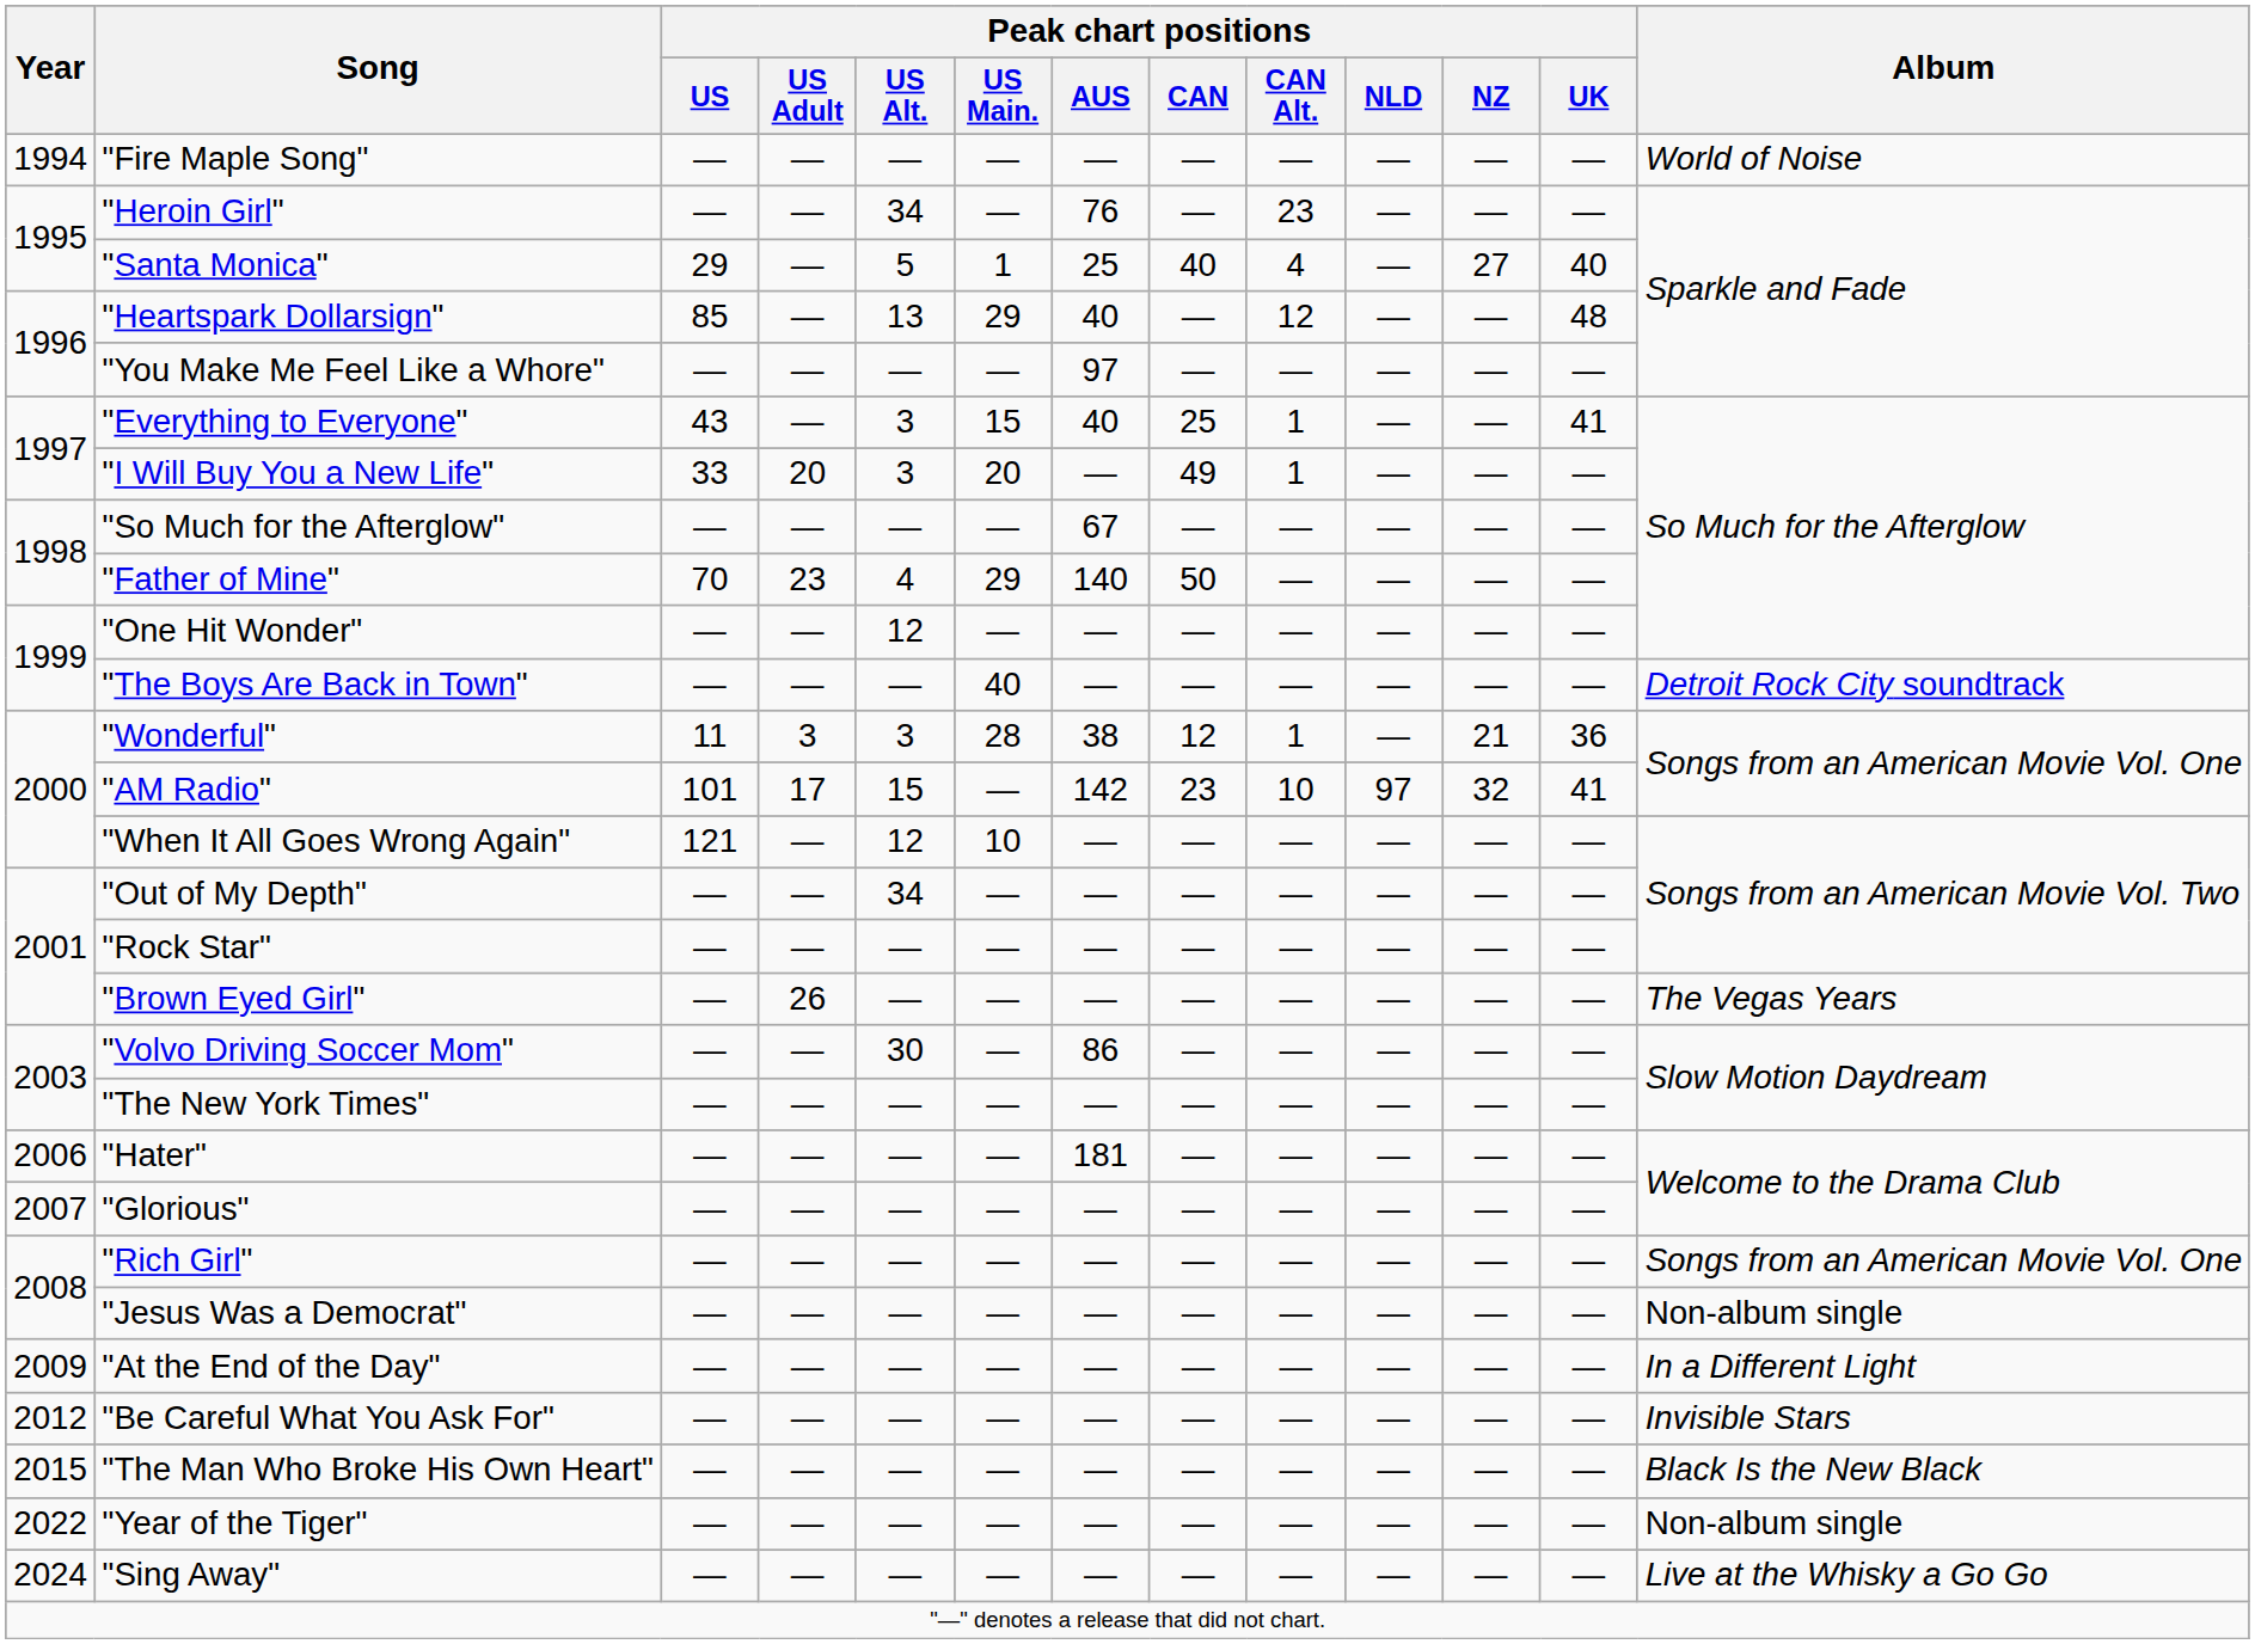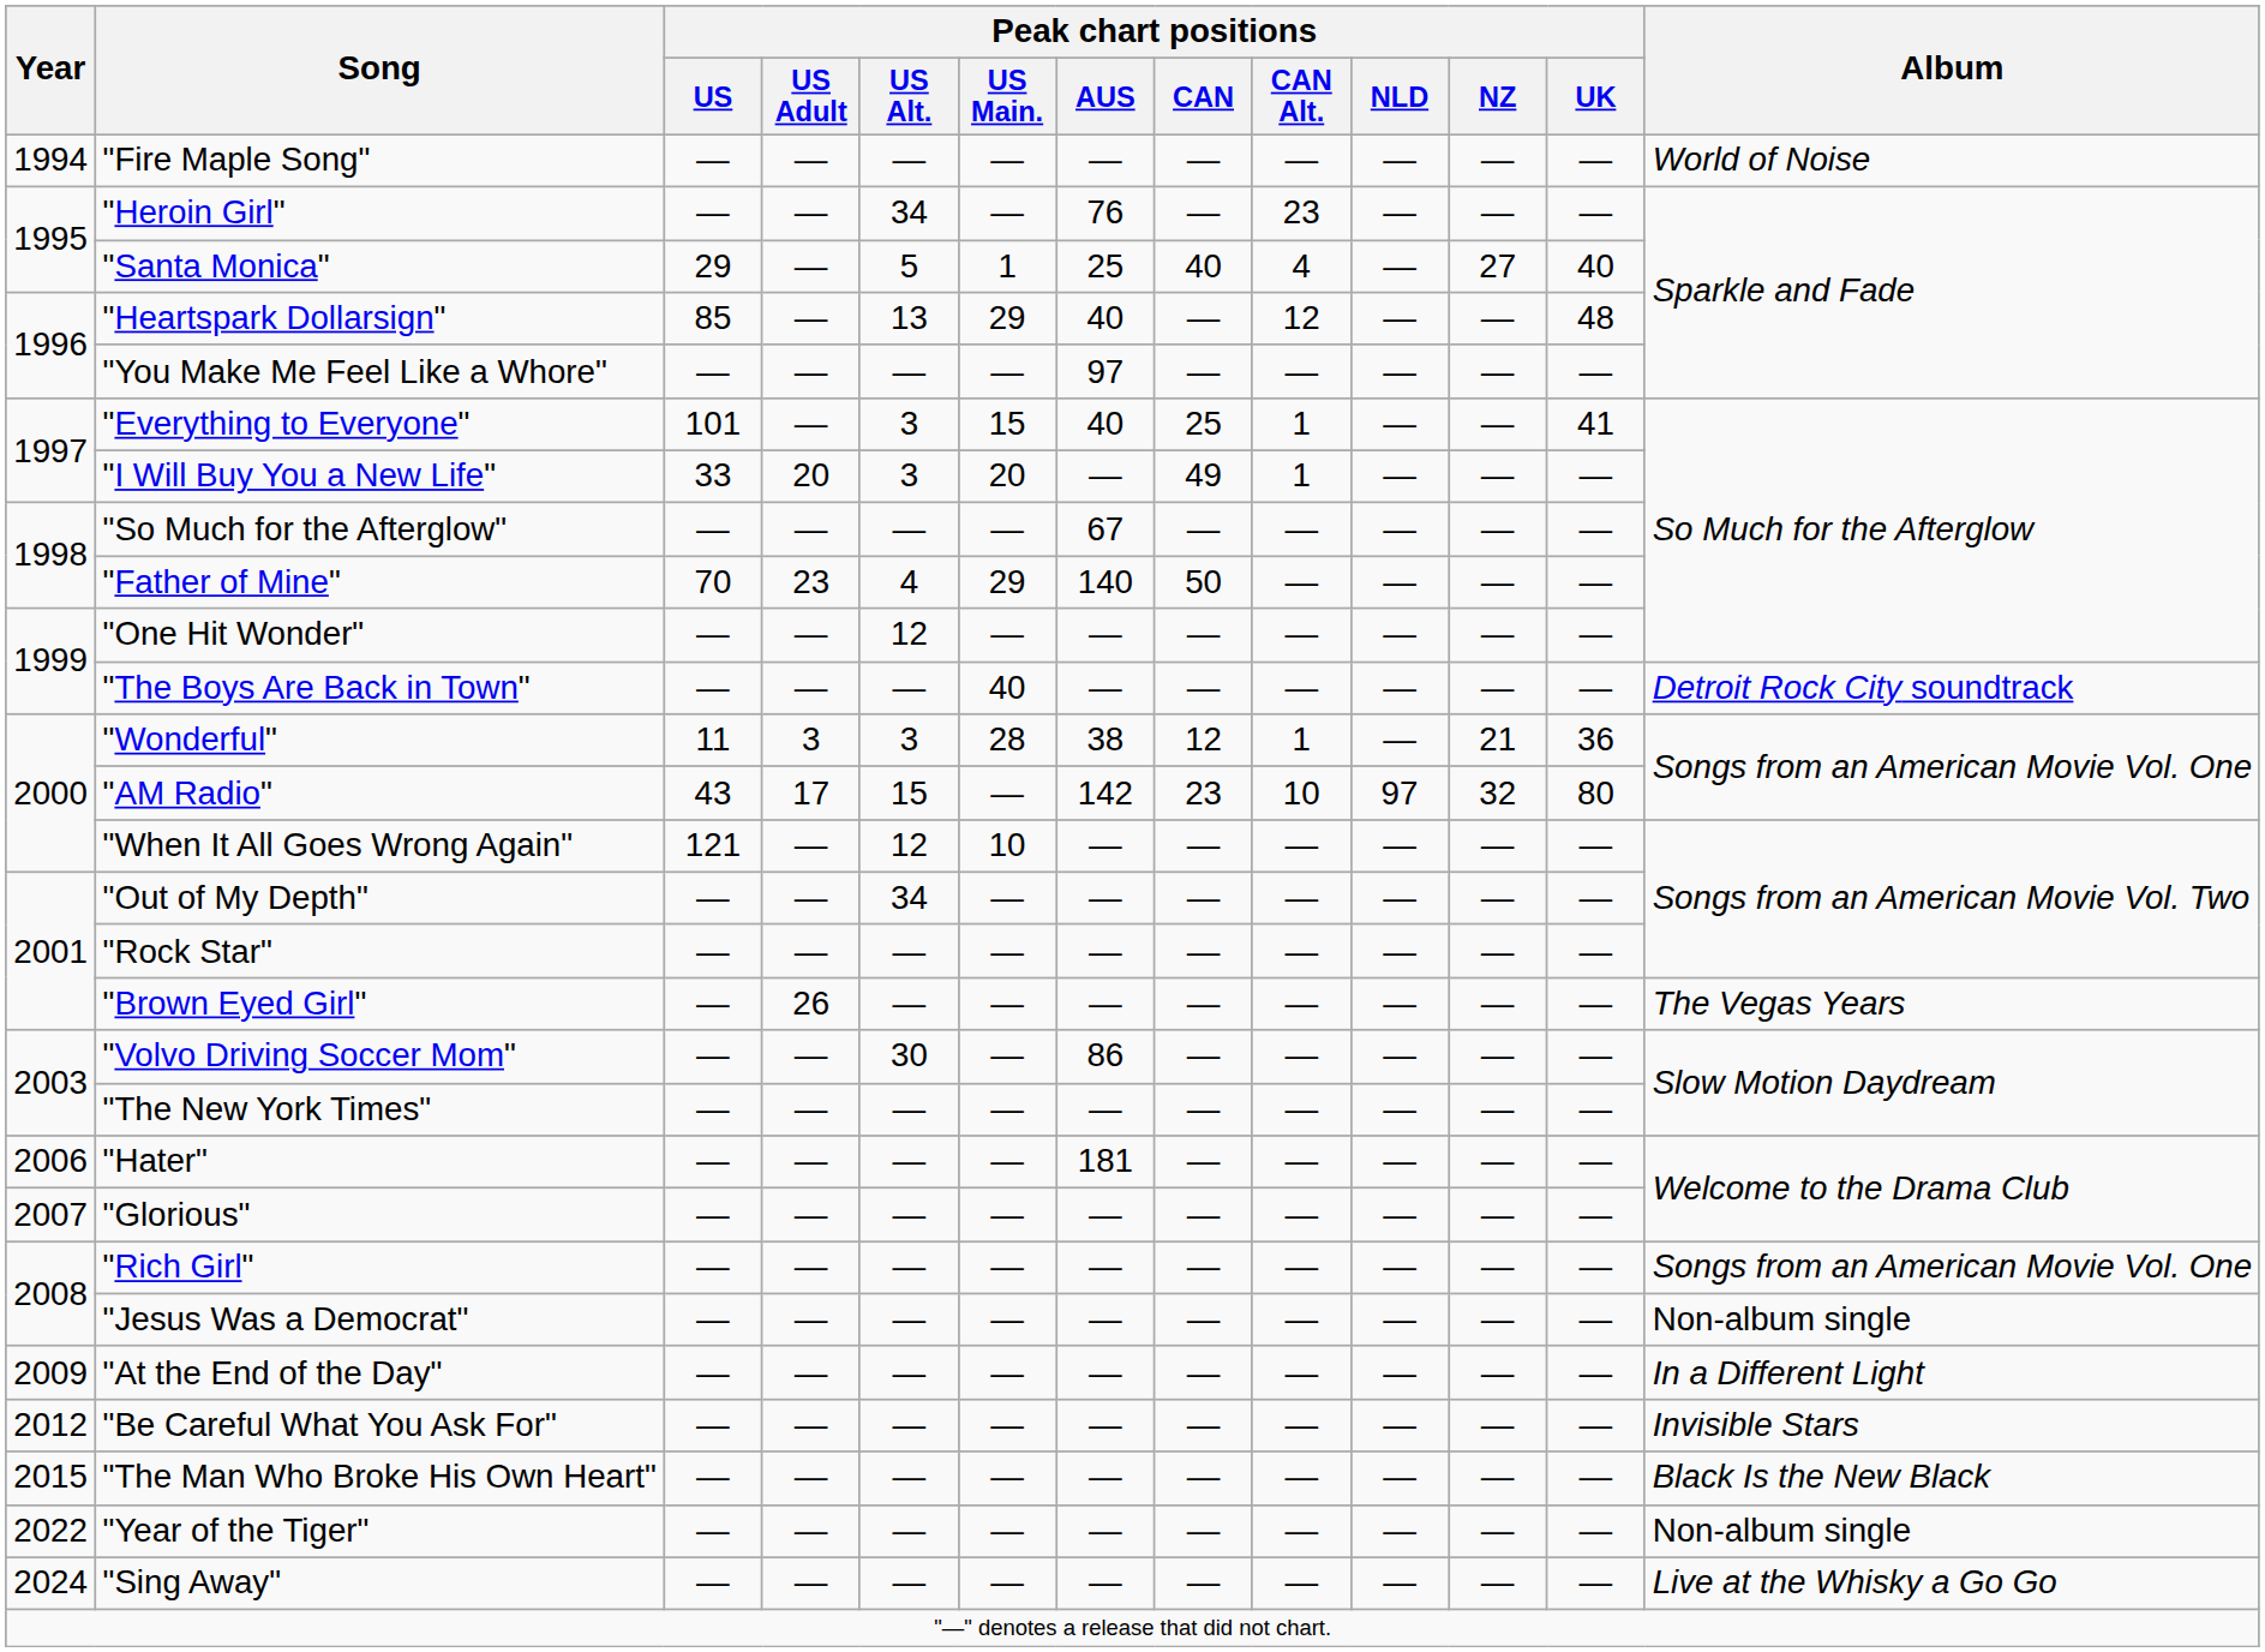"Everything to Everyone" | Peak chart positions / US: 43 -> 101
"AM Radio" | Peak chart positions / US: 101 -> 43
"AM Radio" | Peak chart positions / UK: 41 -> 80
